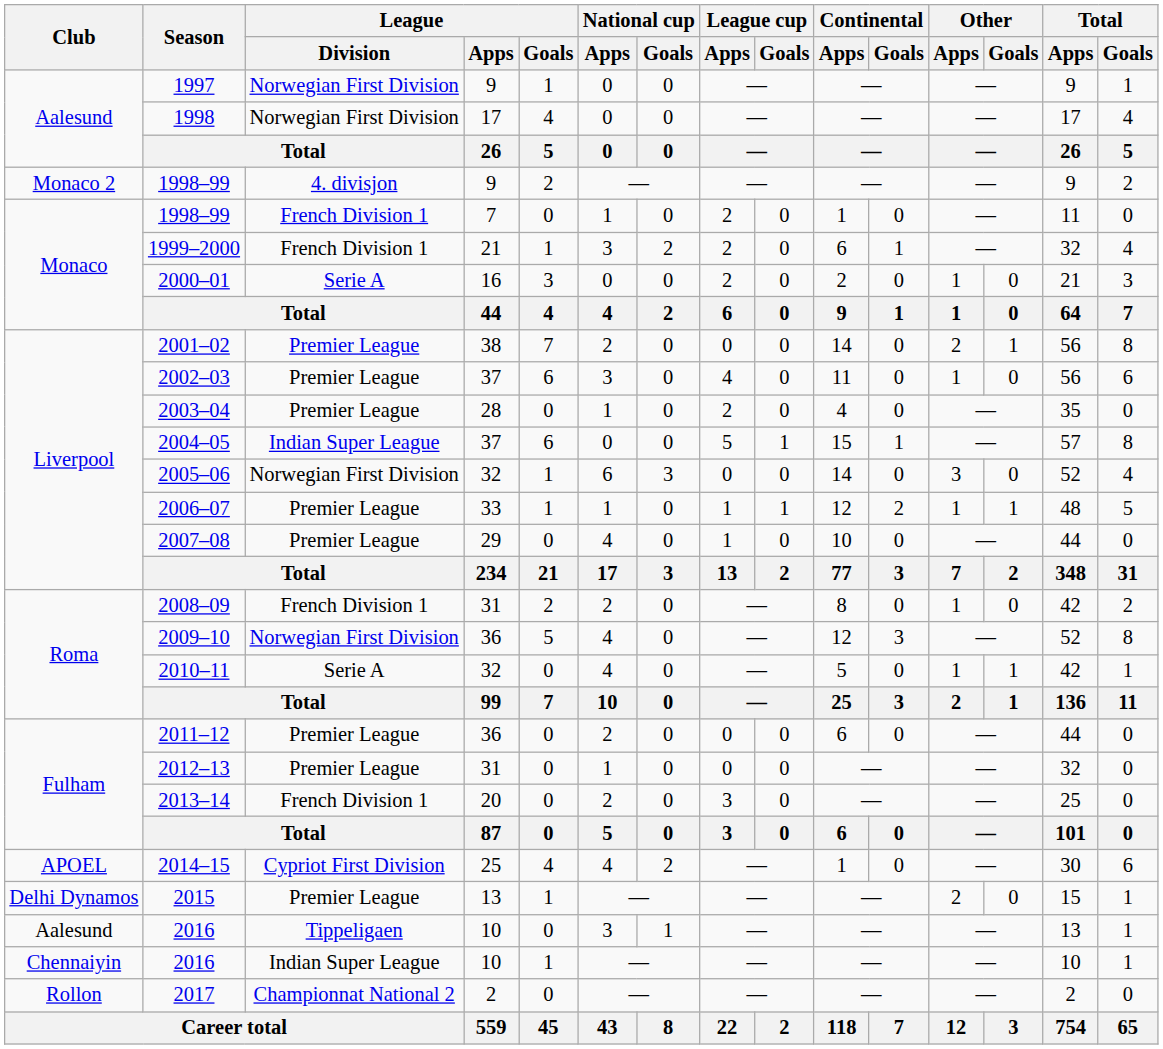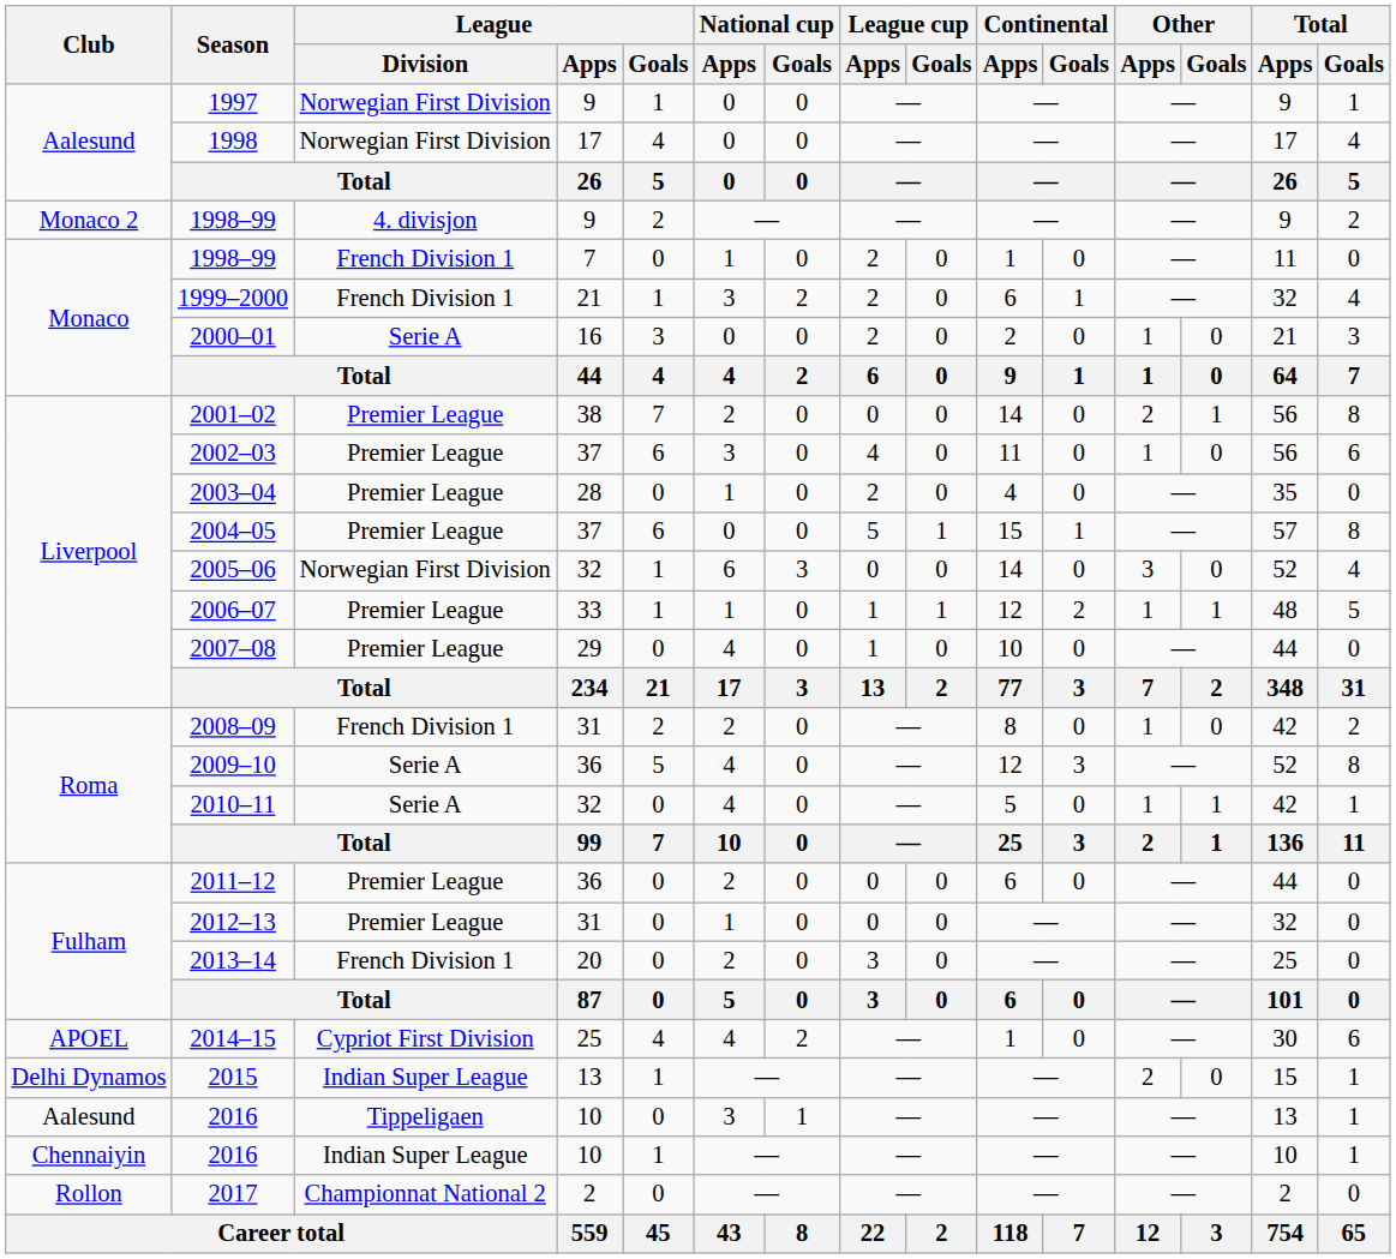2004–05 | League / Division: Indian Super League -> Premier League
2009–10 | League / Division: Norwegian First Division -> Serie A
2015 | League / Division: Premier League -> Indian Super League
